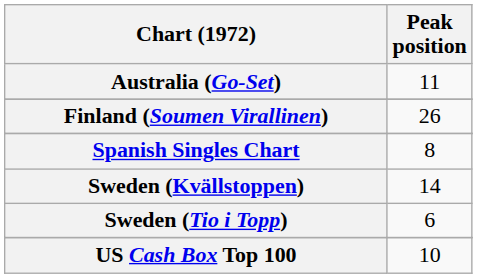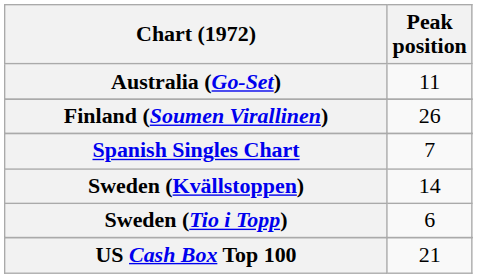Spanish Singles Chart | Peak position: 8 -> 7
US Cash Box Top 100 | Peak position: 10 -> 21
